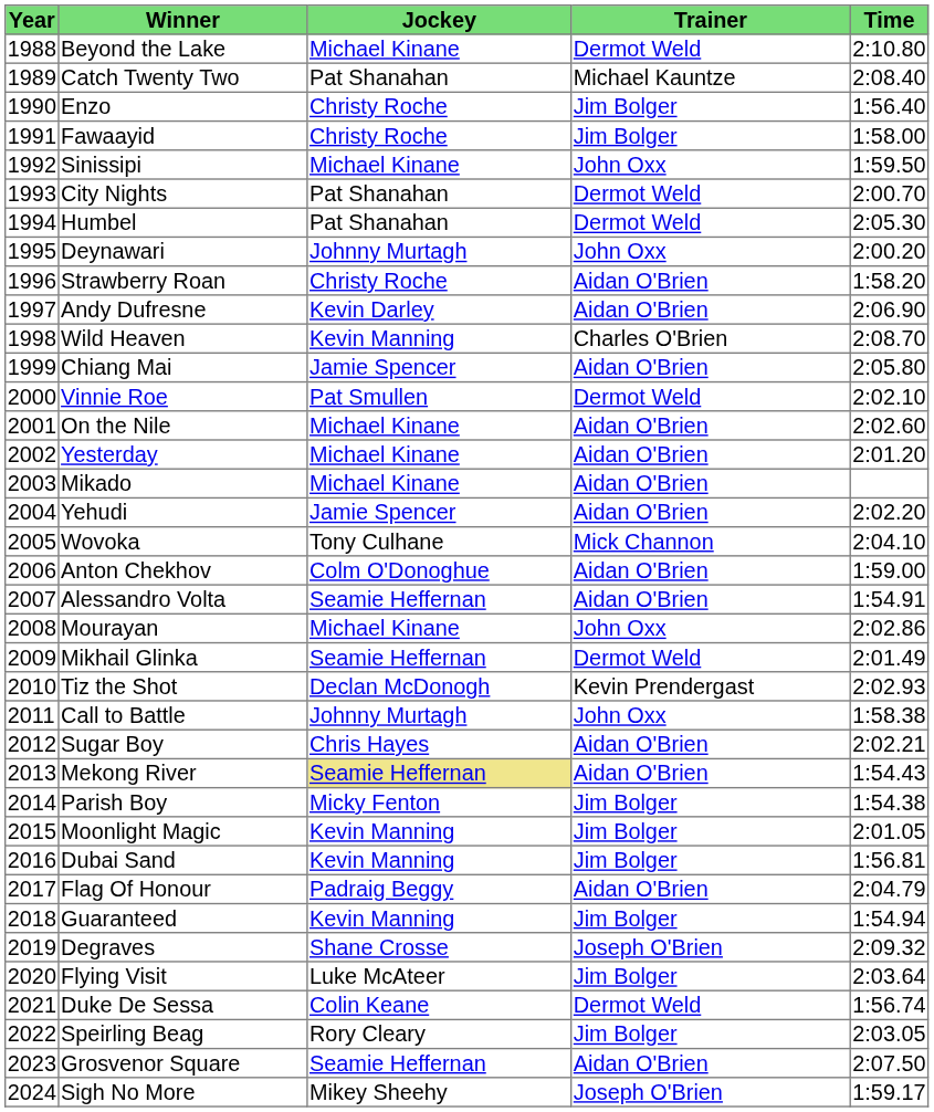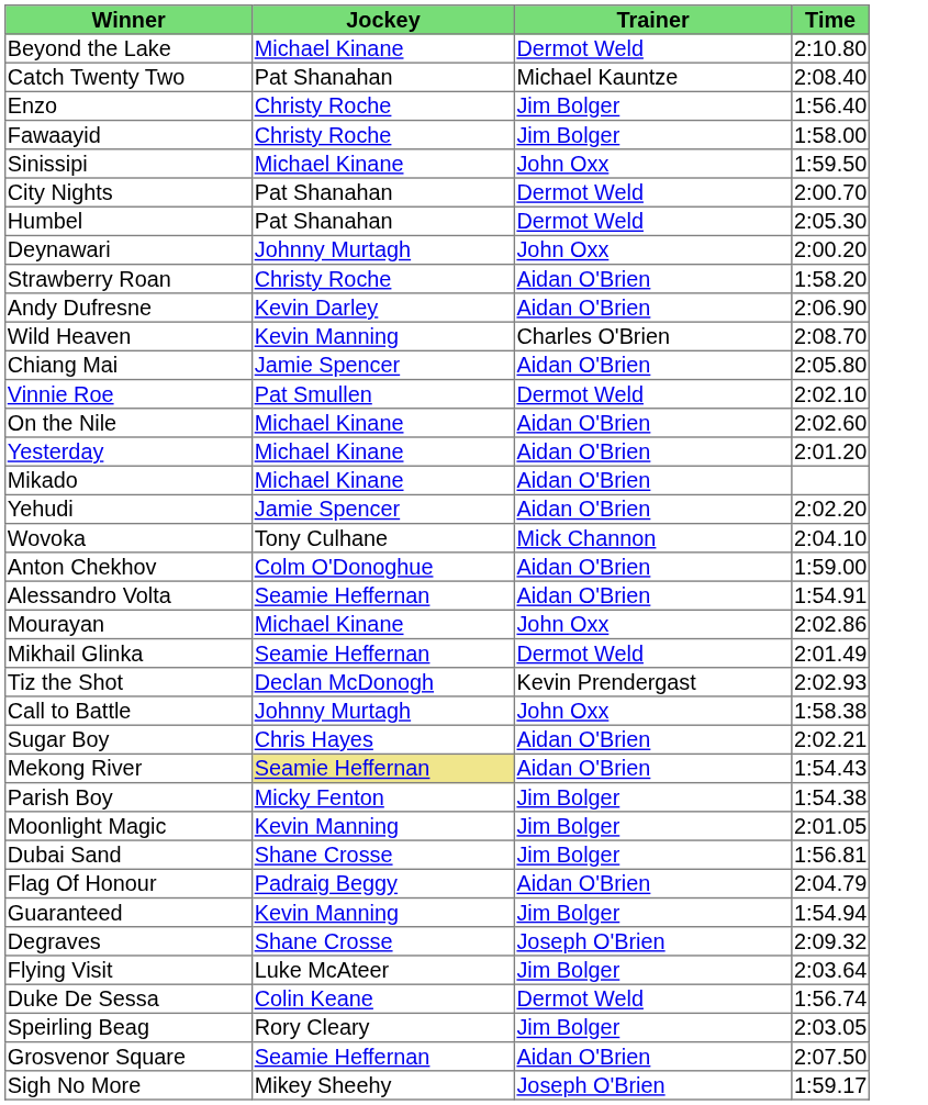- column: Year | 1988 | 1989 | 1990 | 1991 | 1992 | 1993 | 1994 | 1995 | 1996 | 1997 | 1998 | 1999 | 2000 | 2001 | 2002 | 2003 | 2004 | 2005 | 2006 | 2007 | 2008 | 2009 | 2010 | 2011 | 2012 | 2013 | 2014 | 2015 | 2016 | 2017 | 2018 | 2019 | 2020 | 2021 | 2022 | 2023 | 2024
Dubai Sand | Jockey: Kevin Manning -> Shane Crosse
